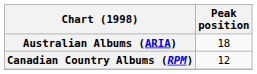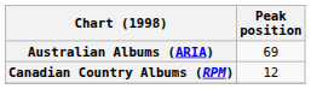Australian Albums (ARIA) | Peak position: 18 -> 69
